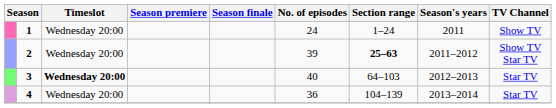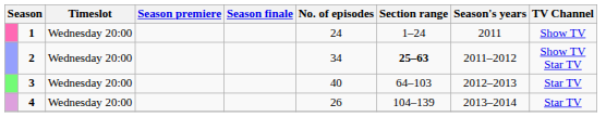2 | No. of episodes: 39 -> 34
3 | Timeslot: bold -> normal
4 | No. of episodes: 36 -> 26
